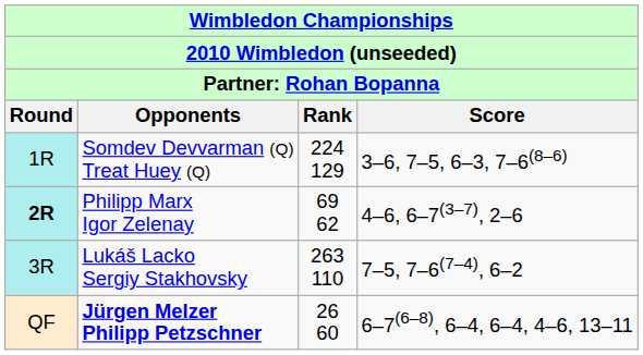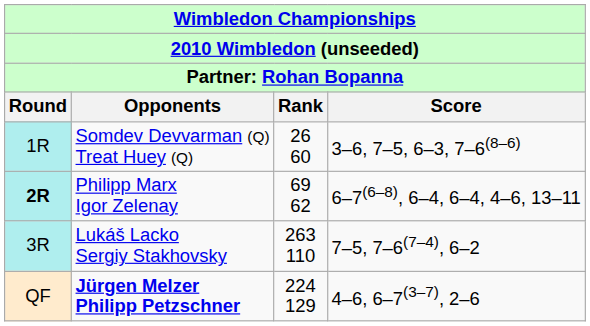Somdev Devvarman (Q) Treat Huey (Q) | Rank: 224 129 -> 26 60
Philipp Marx Igor Zelenay | Score: 4–6, 6–7(3–7), 2–6 -> 6–7(6–8), 6–4, 6–4, 4–6, 13–11
Jürgen Melzer Philipp Petzschner | Rank: 26 60 -> 224 129
Jürgen Melzer Philipp Petzschner | Score: 6–7(6–8), 6–4, 6–4, 4–6, 13–11 -> 4–6, 6–7(3–7), 2–6
